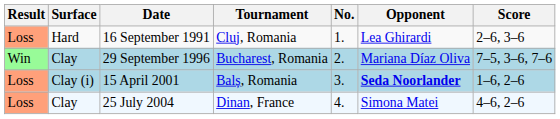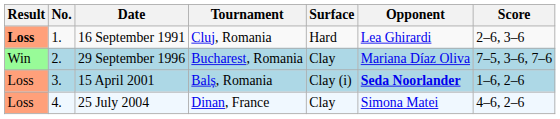columns swapped: No. <-> Surface
16 September 1991 | Result: normal -> bold
